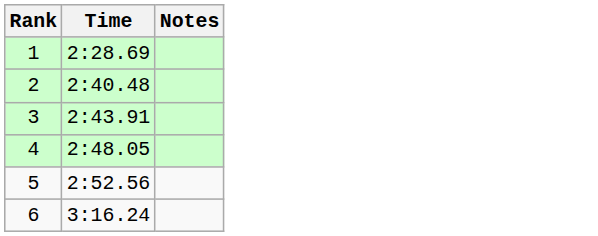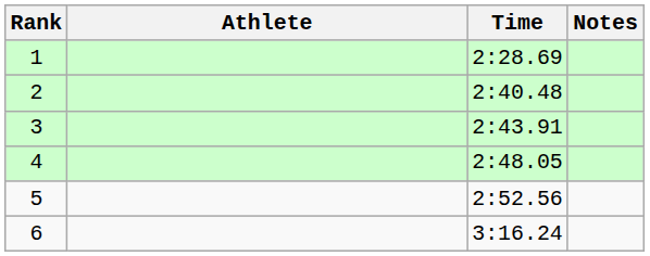+ column: Athlete
